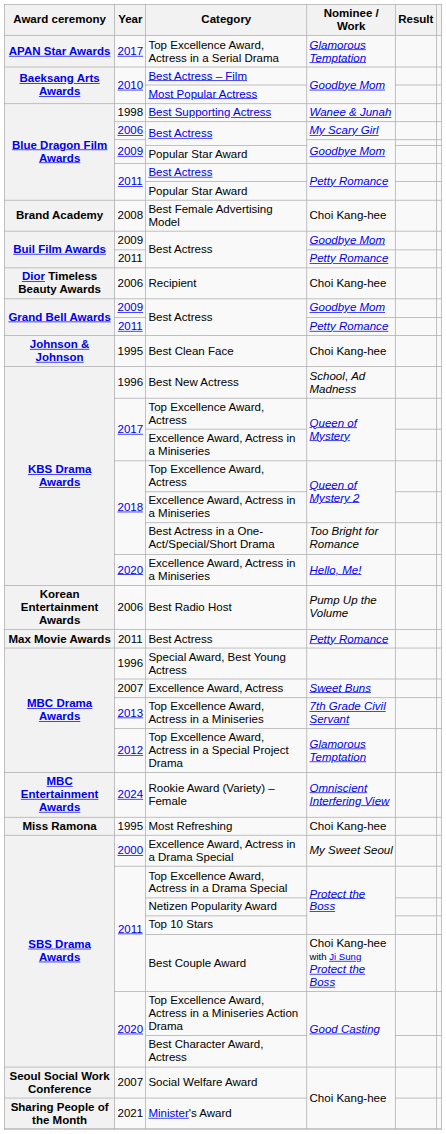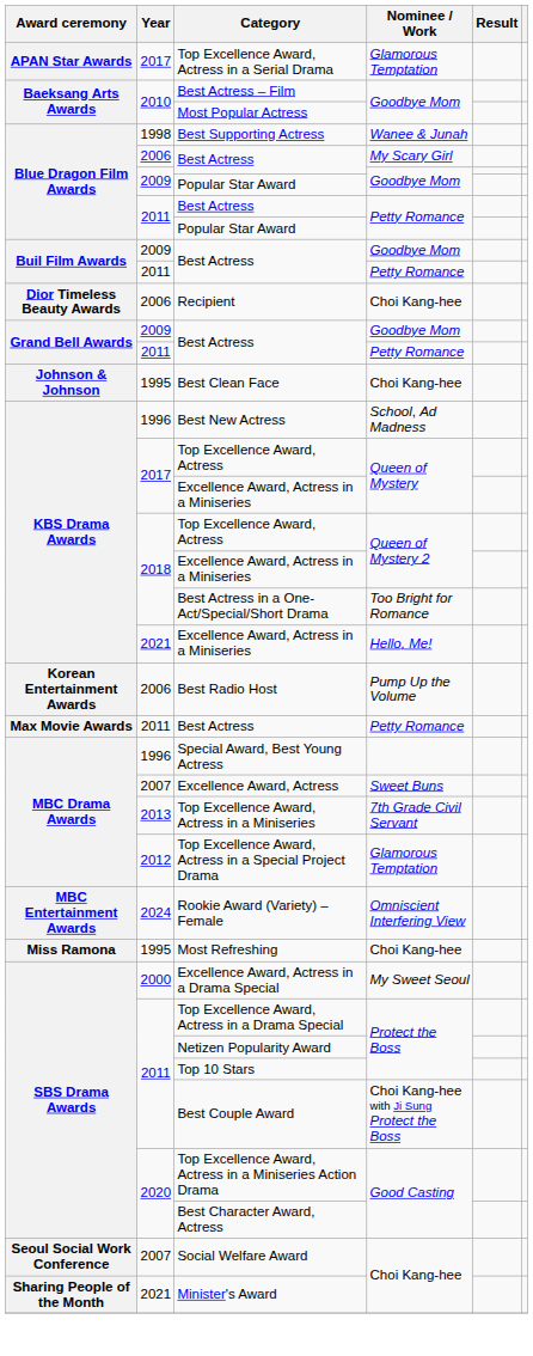- row: Brand Academy | 2008 | Best Female Advertising Model | Choi Kang-hee
Excellence Award, Actress in a Miniseries / Hello, Me! | Year: 2020 -> 2021
